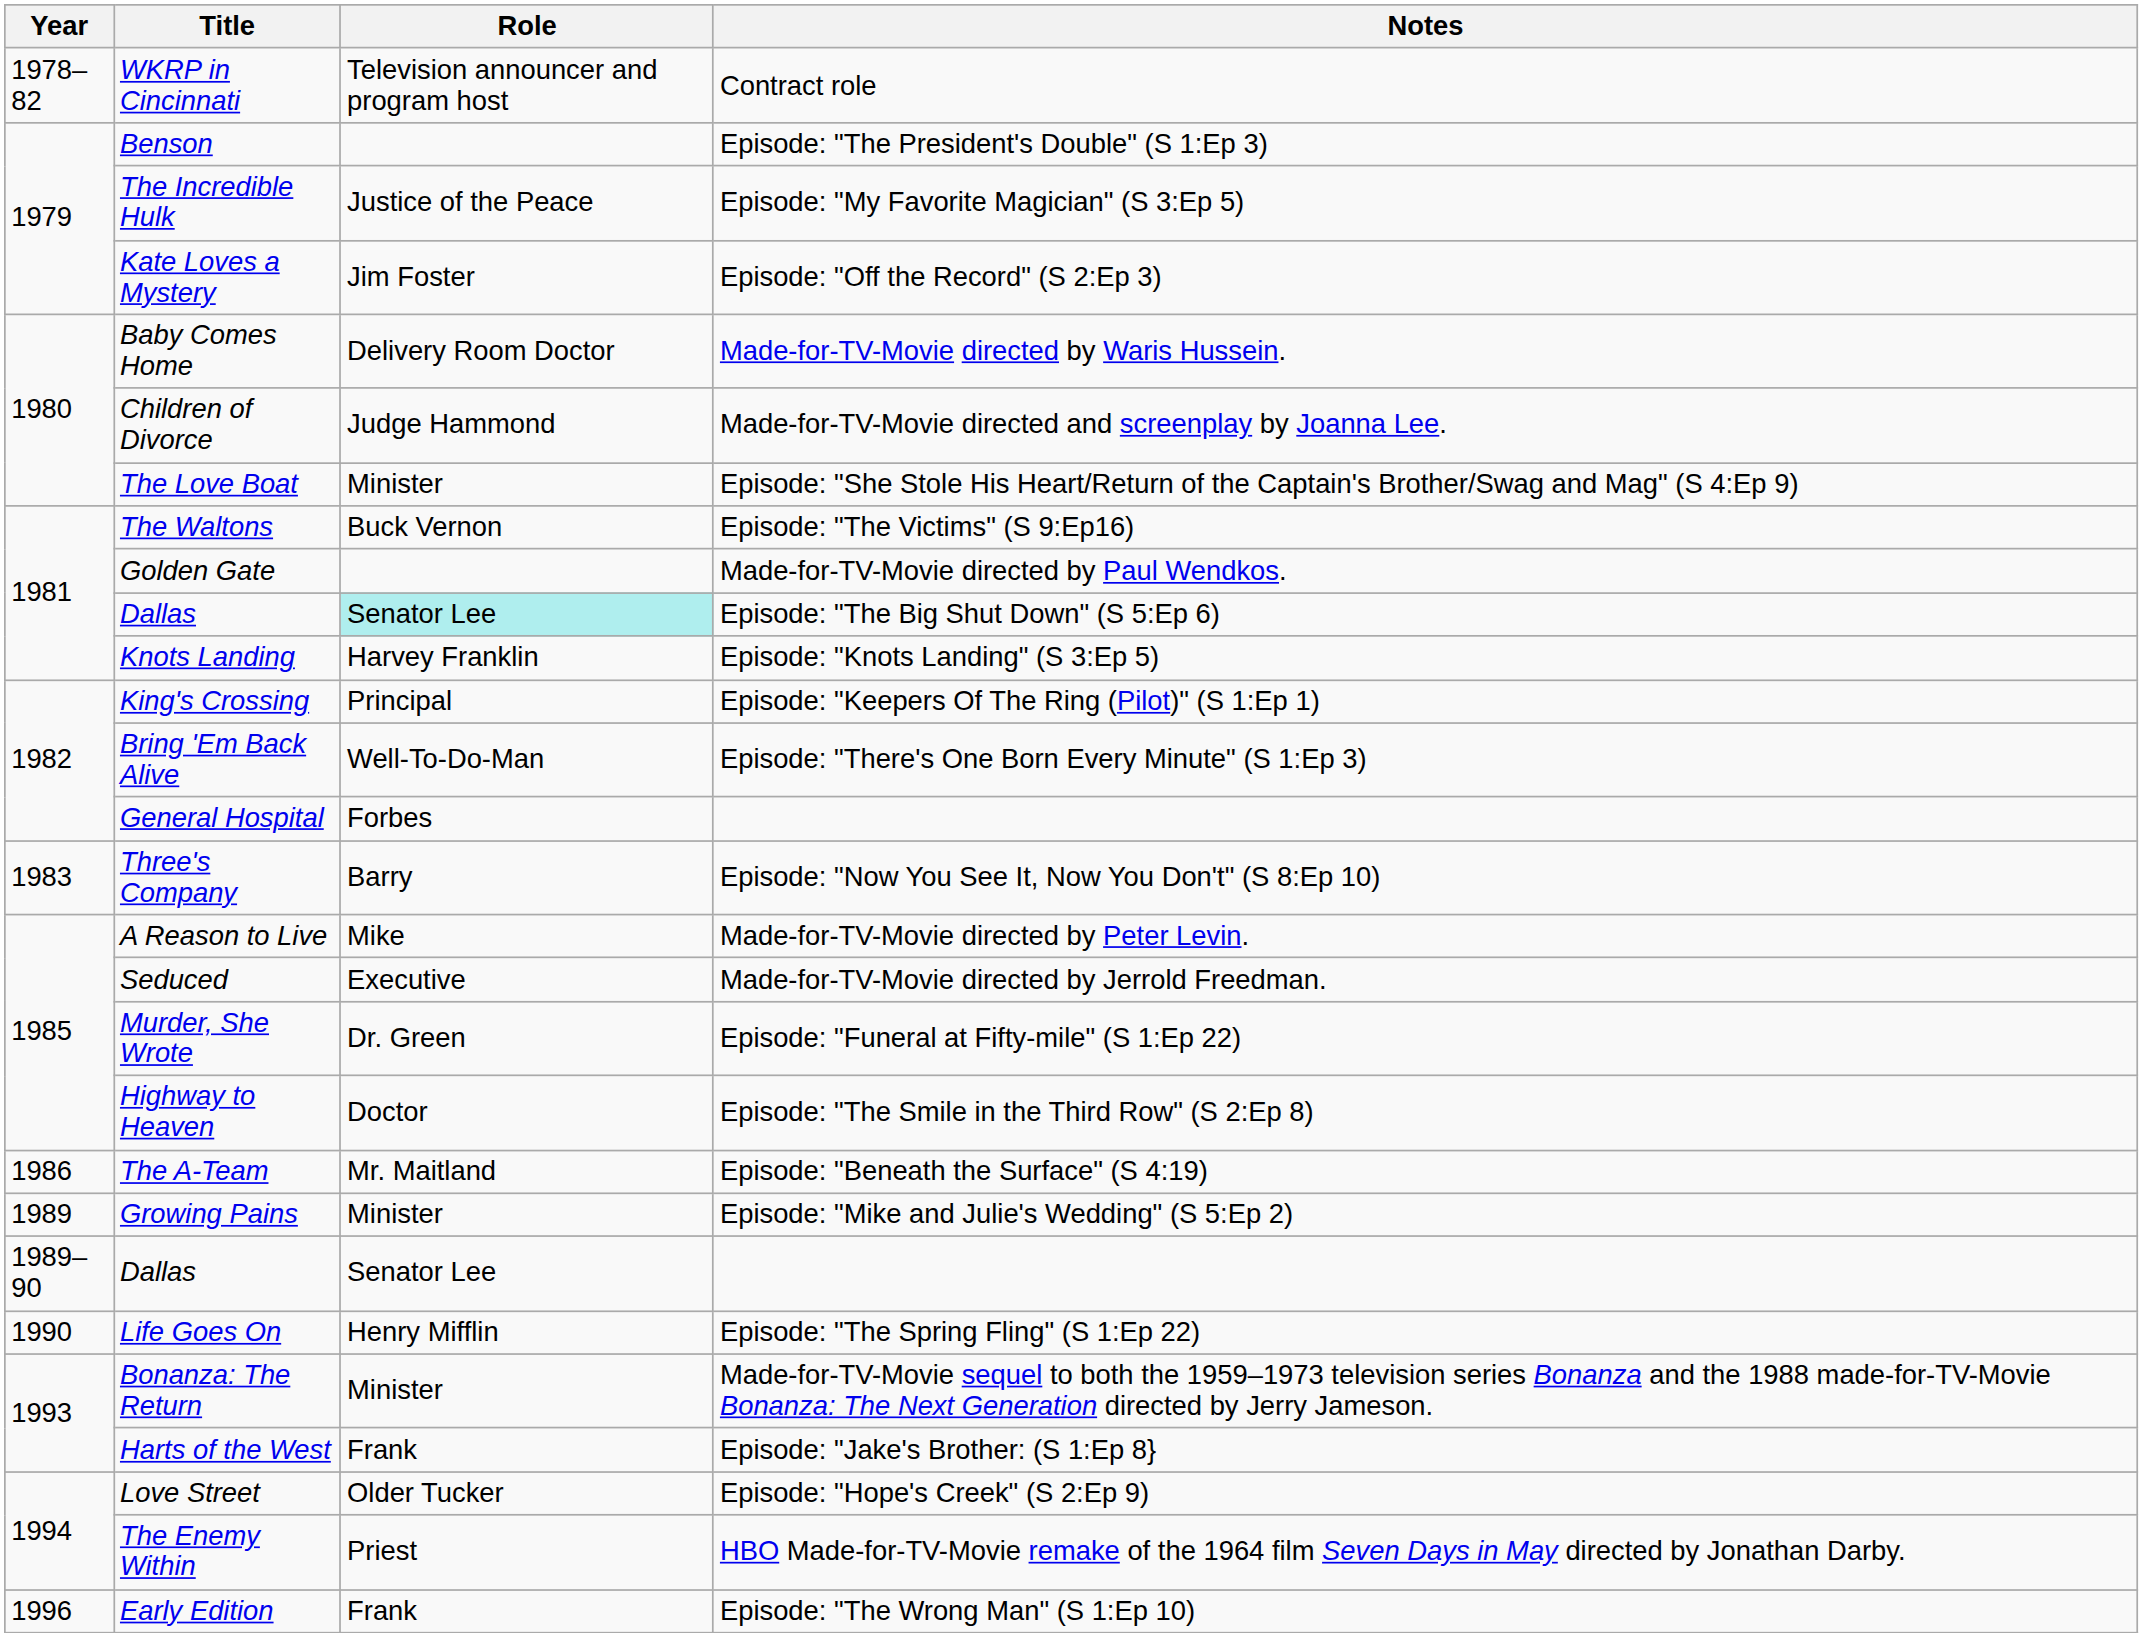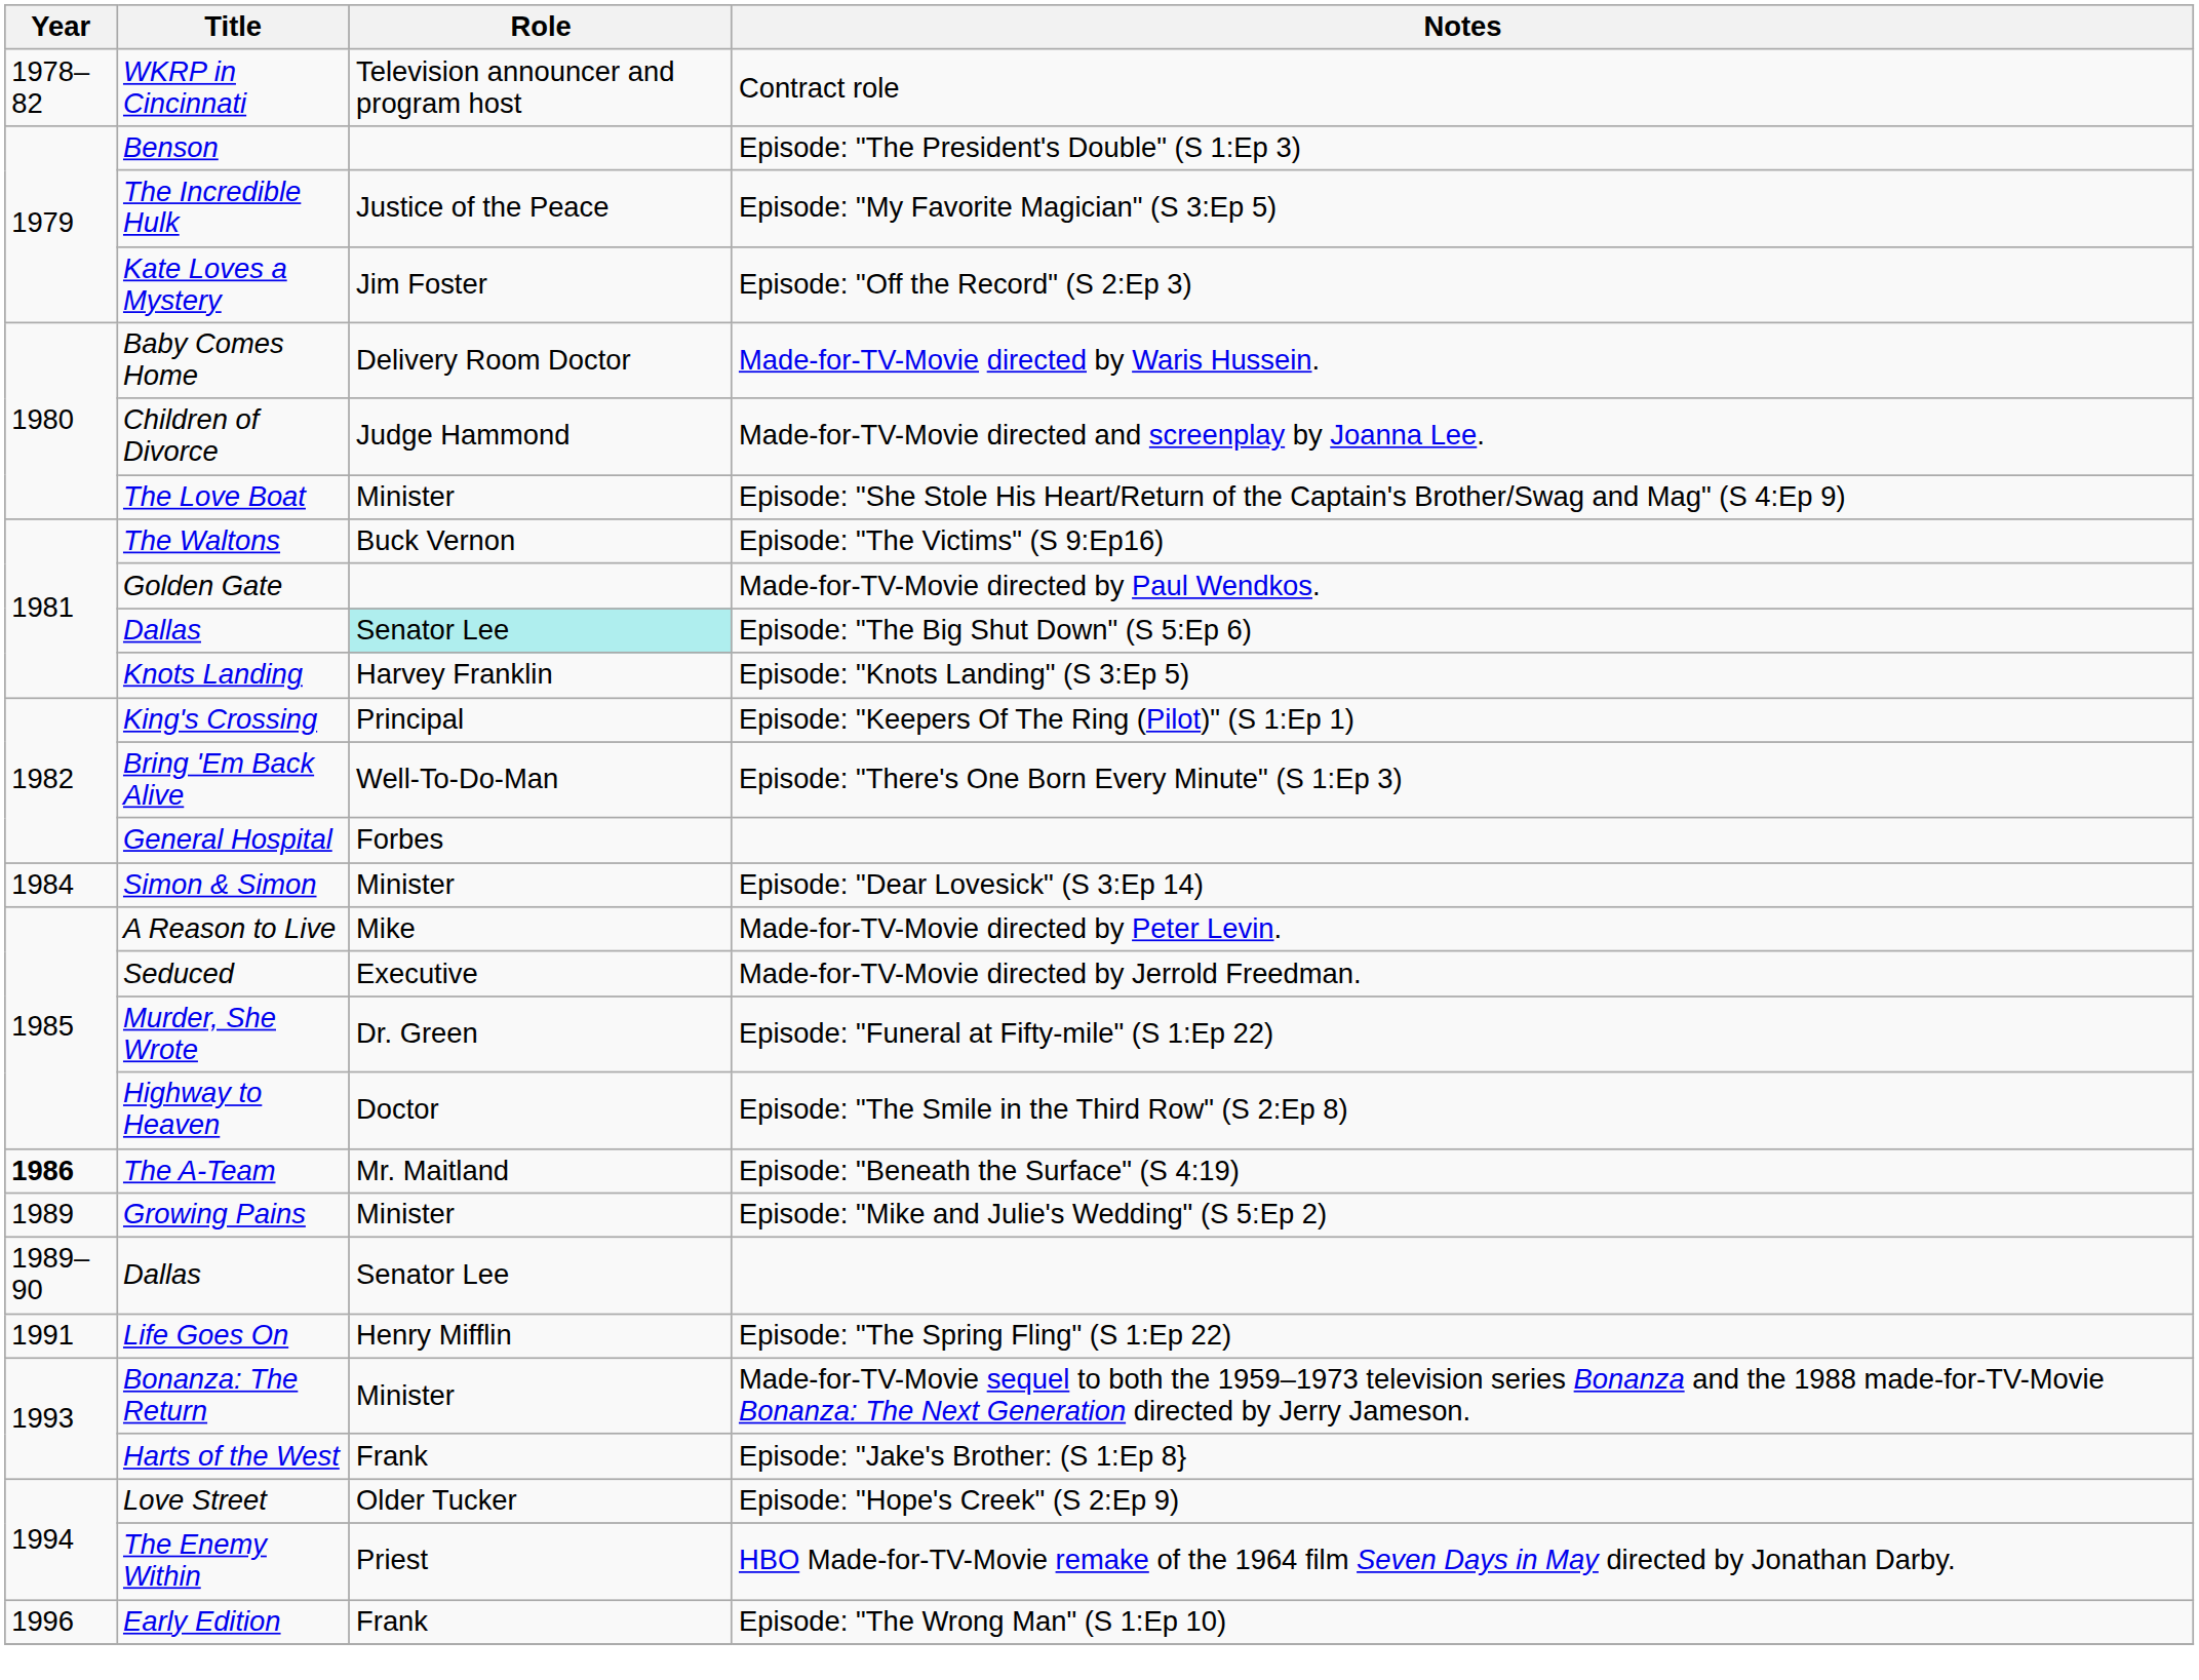- row: 1983 | Three's Company | Barry | Episode: "Now You See It, Now You Don't" (S 8:Ep 10)
+ row: 1984 | Simon & Simon | Minister | Episode: "Dear Lovesick" (S 3:Ep 14)
The A-Team | Year: normal -> bold
Life Goes On | Year: 1990 -> 1991
